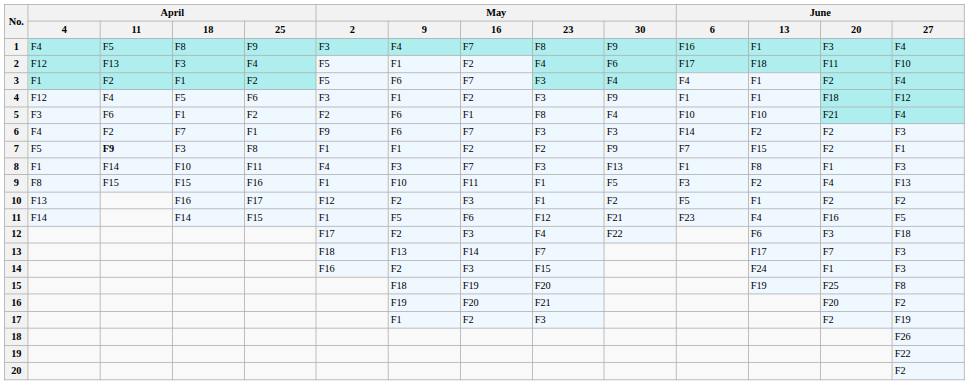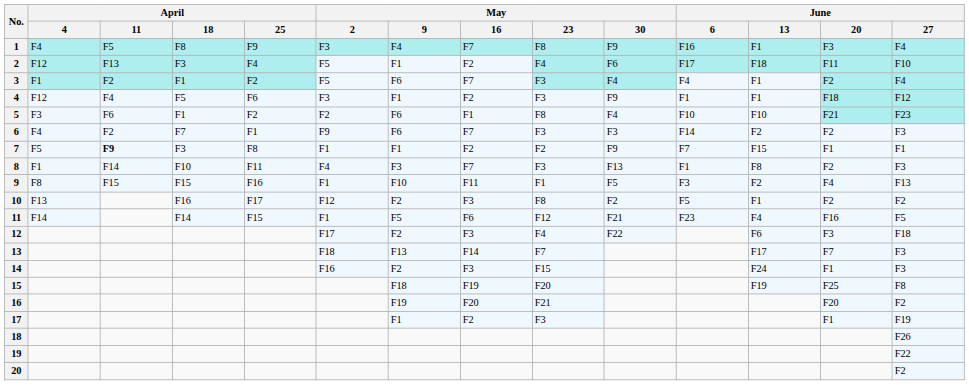5 | June / 27: F4 -> F23
7 | June / 20: F2 -> F1
8 | June / 20: F1 -> F2
10 | May / 23: F1 -> F8
17 | June / 20: F2 -> F1
